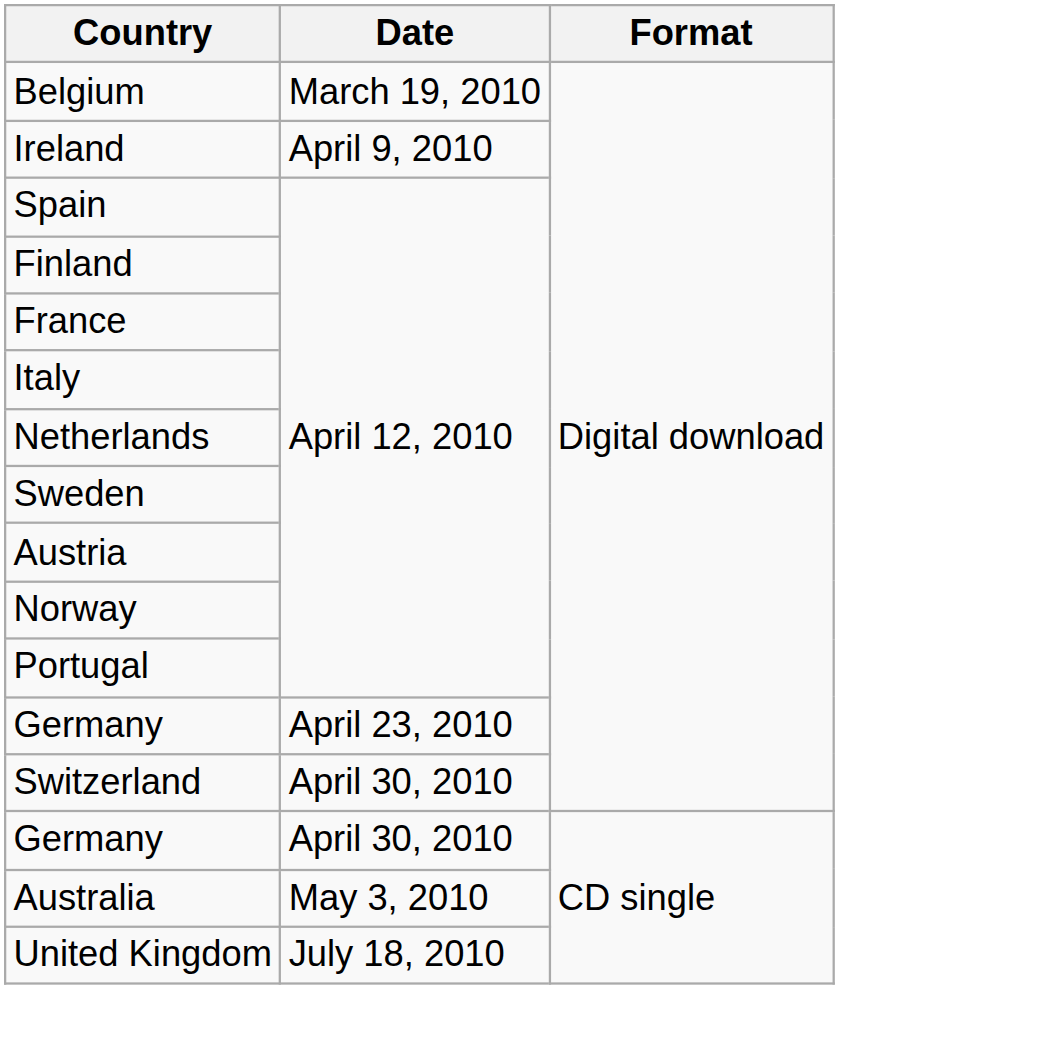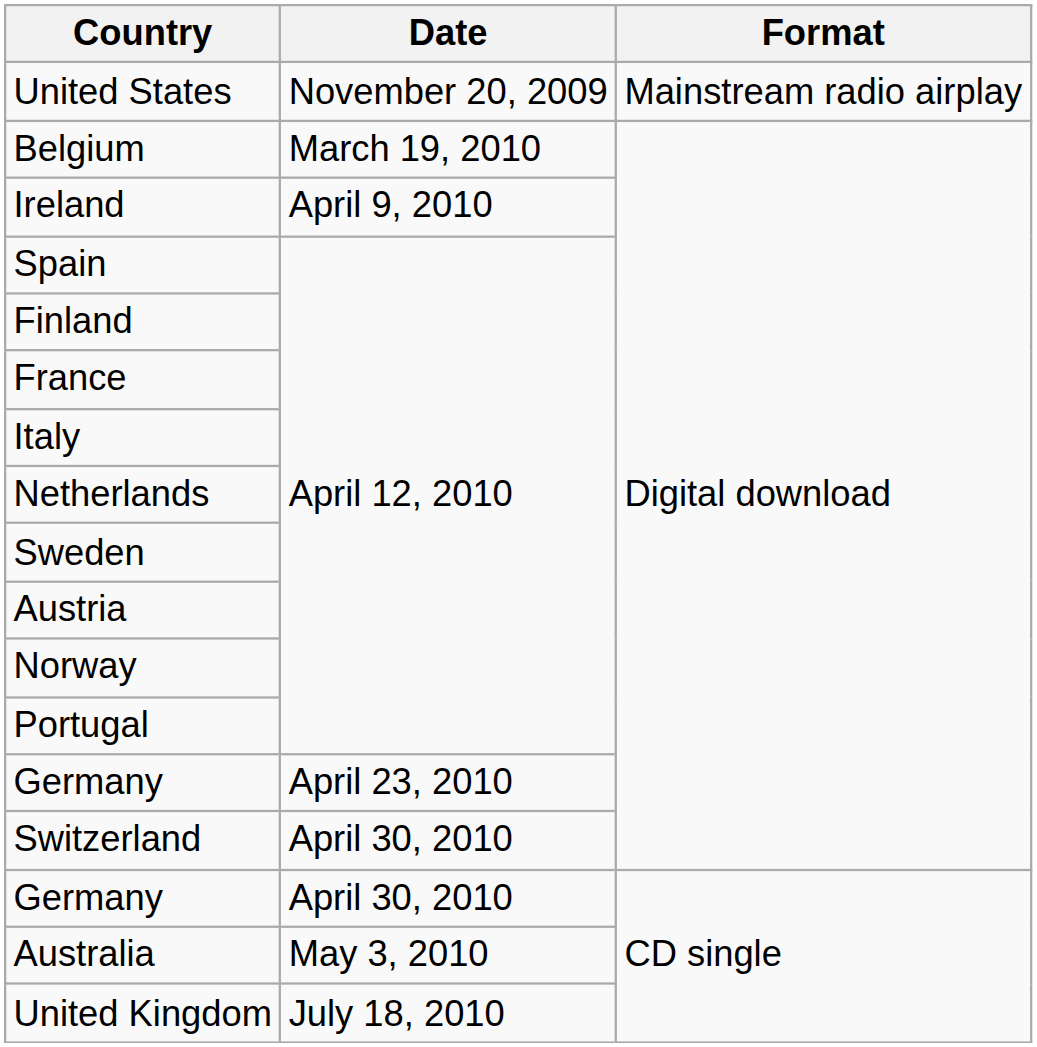+ row: United States | November 20, 2009 | Mainstream radio airplay
